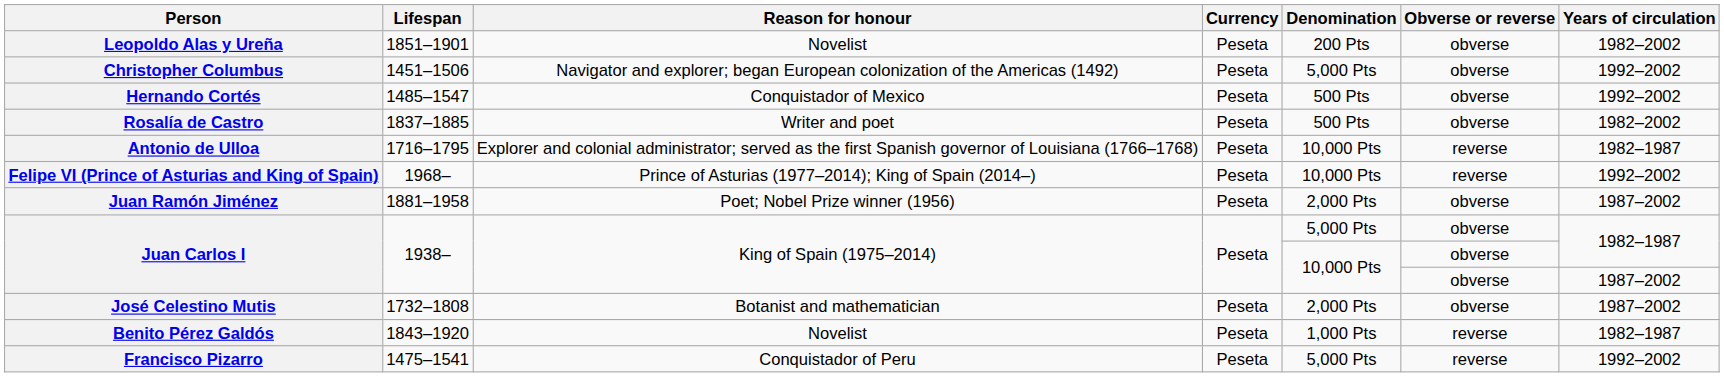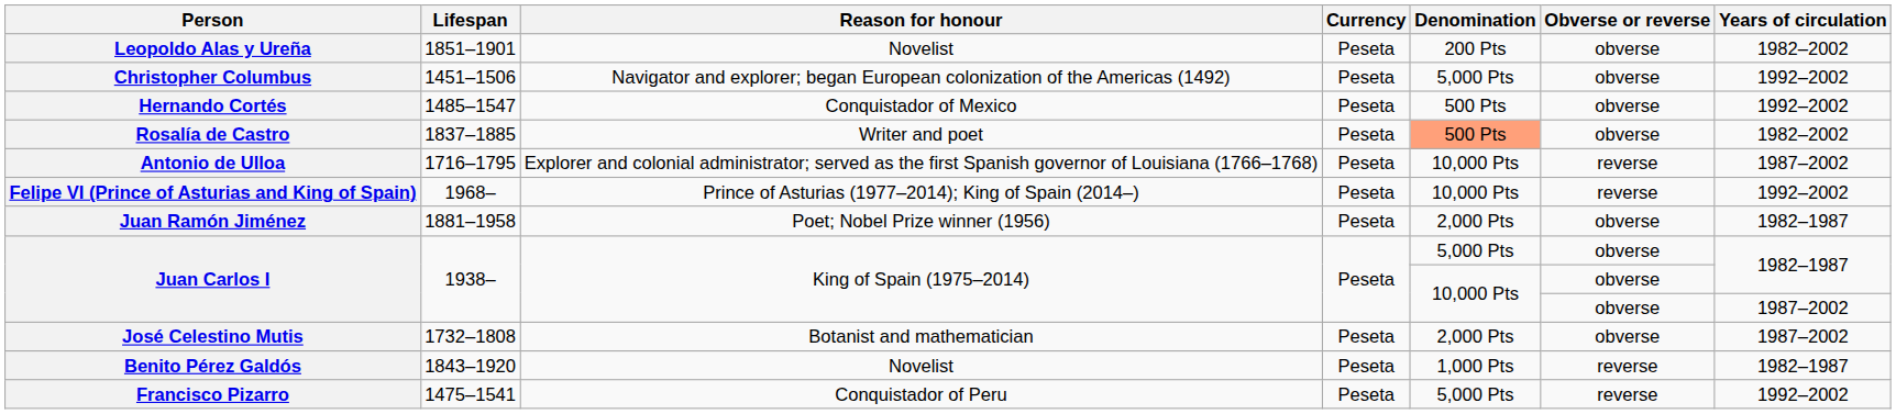Rosalía de Castro | Denomination: no background -> lightsalmon background
Antonio de Ulloa | Years of circulation: 1982–1987 -> 1987–2002
Juan Ramón Jiménez | Years of circulation: 1987–2002 -> 1982–1987
